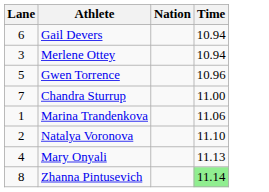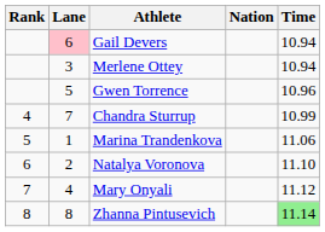+ column: Rank | 4 | 5 | 6 | 7 | 8
Gail Devers | Lane: no background -> pink background
Chandra Sturrup | Time: 11.00 -> 10.99
Mary Onyali | Time: 11.13 -> 11.12
